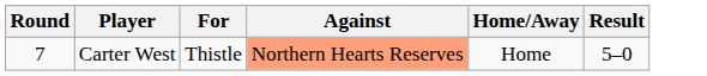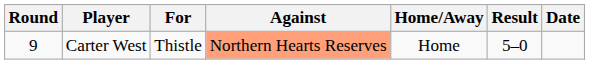+ column: Date
Carter West | Round: 7 -> 9
